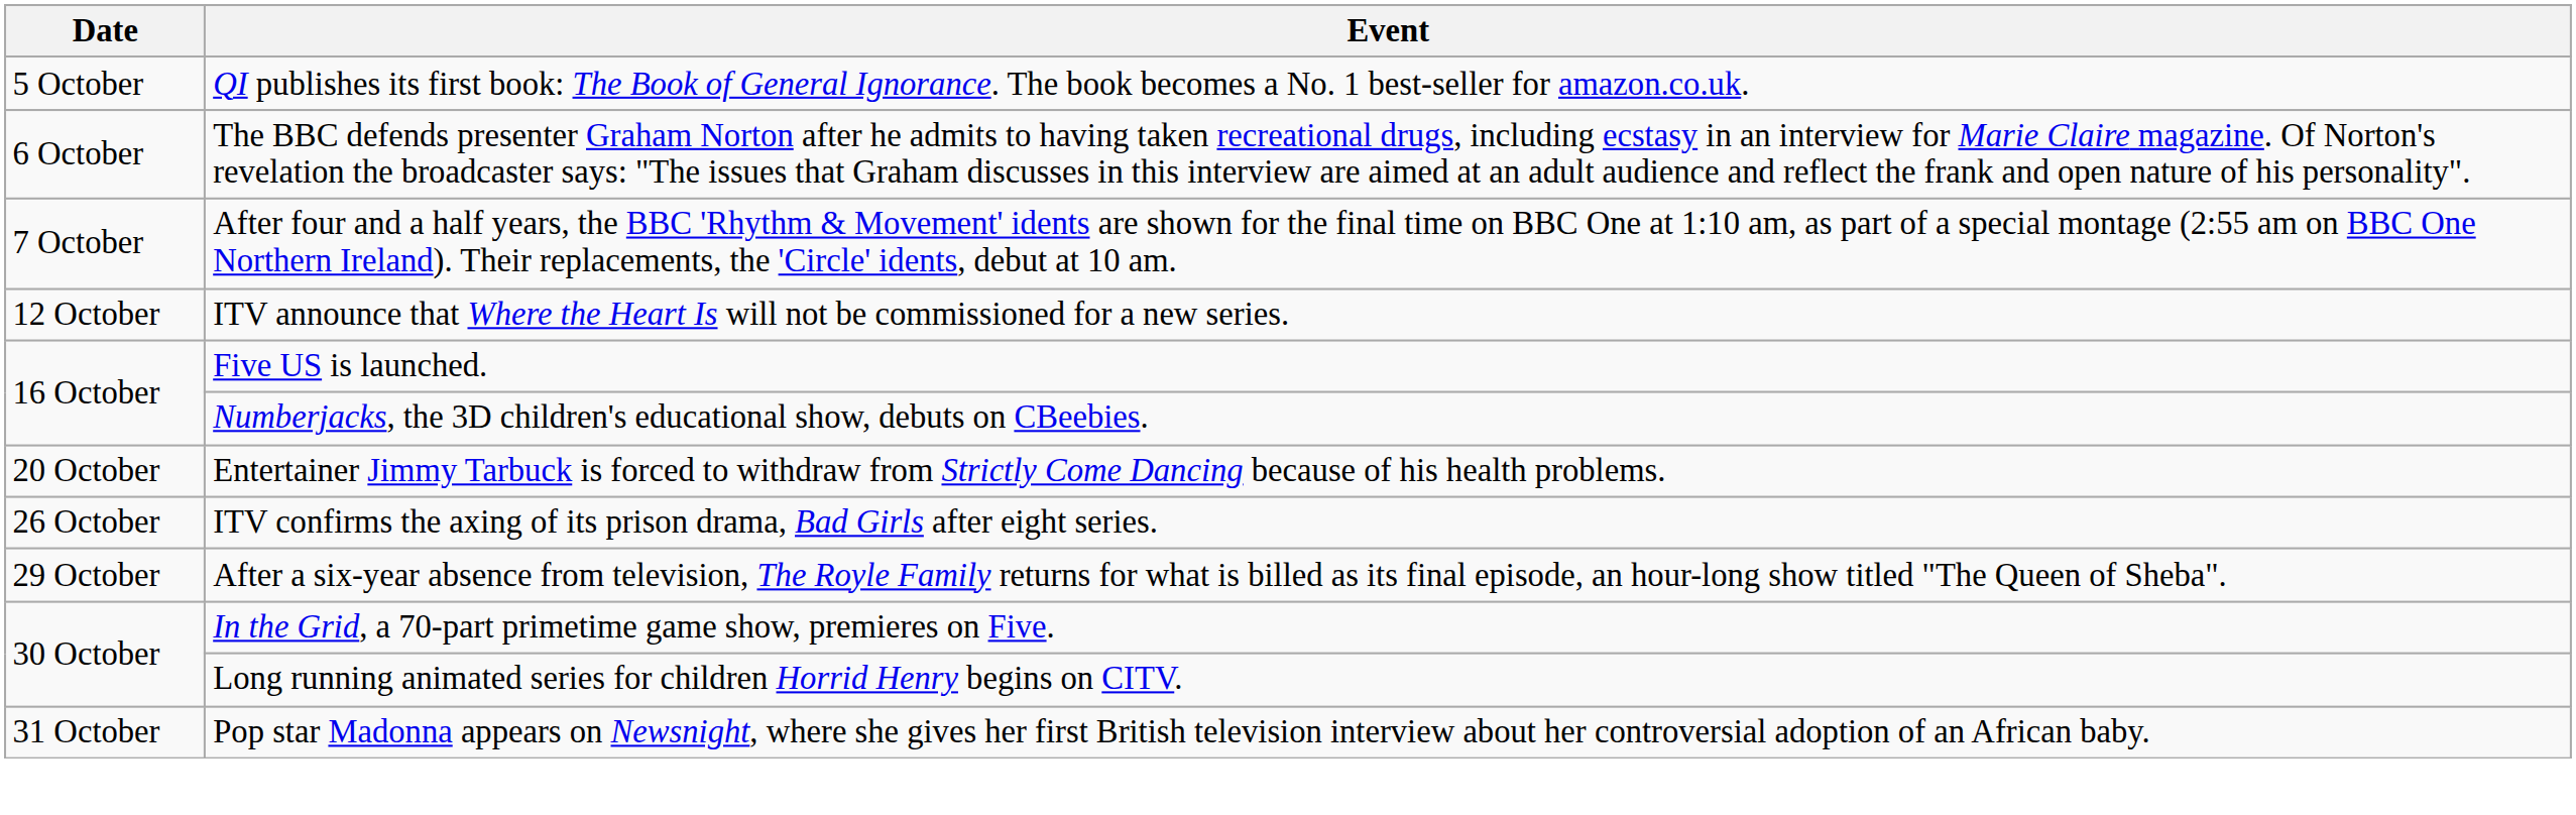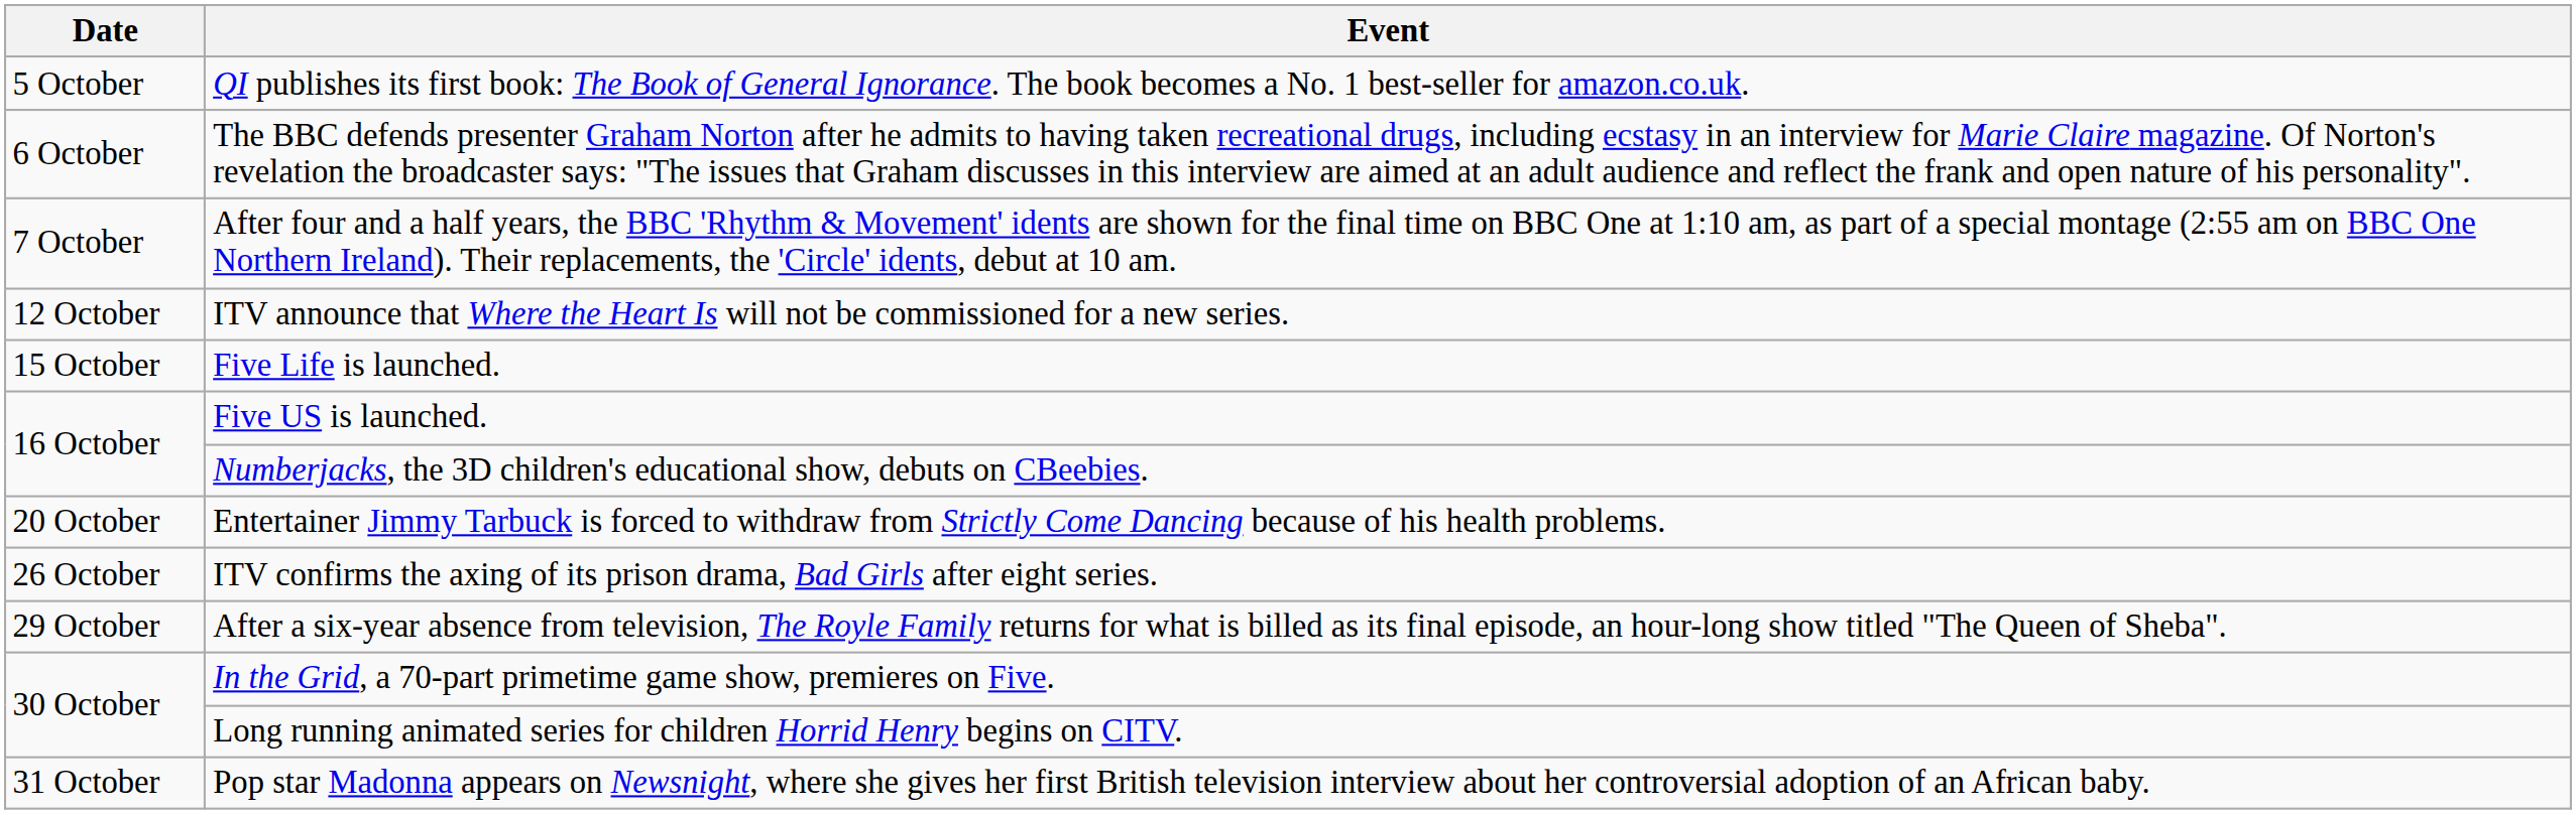+ row: 15 October | Five Life is launched.
